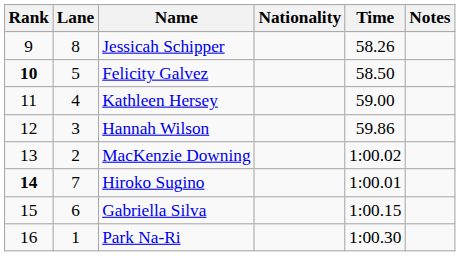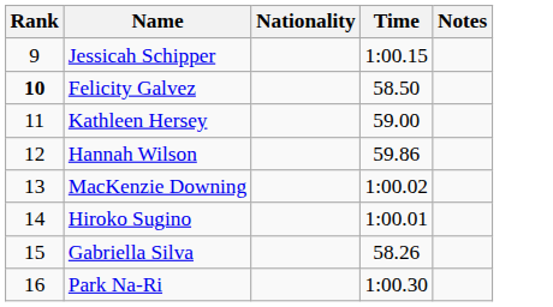- column: Lane | 8 | 5 | 4 | 3 | 2 | 7 | 6 | 1
Jessicah Schipper | Time: 58.26 -> 1:00.15
Hiroko Sugino | Rank: bold -> normal
Gabriella Silva | Time: 1:00.15 -> 58.26
